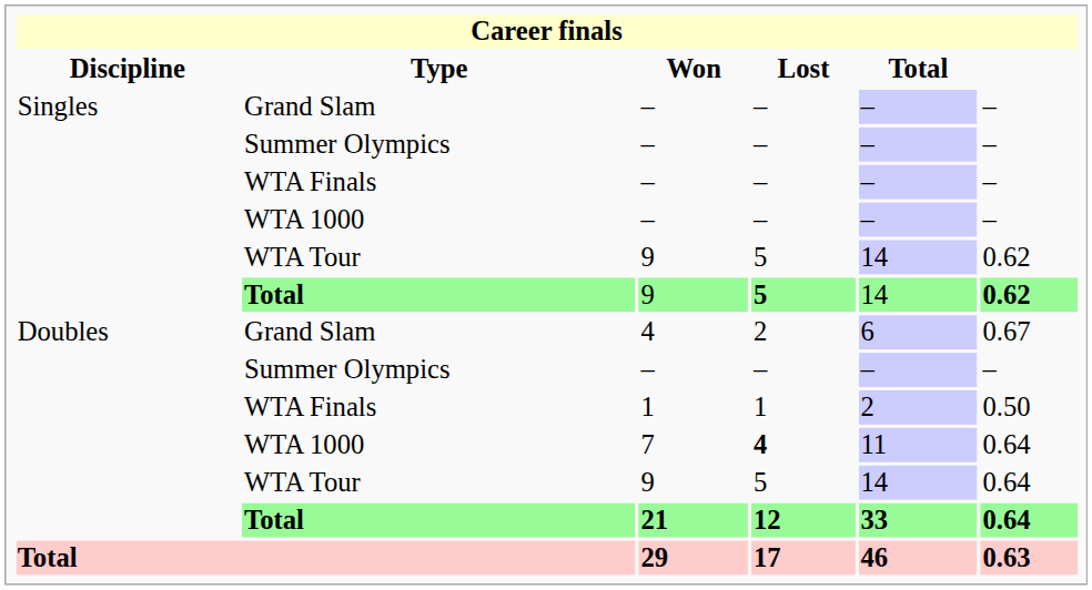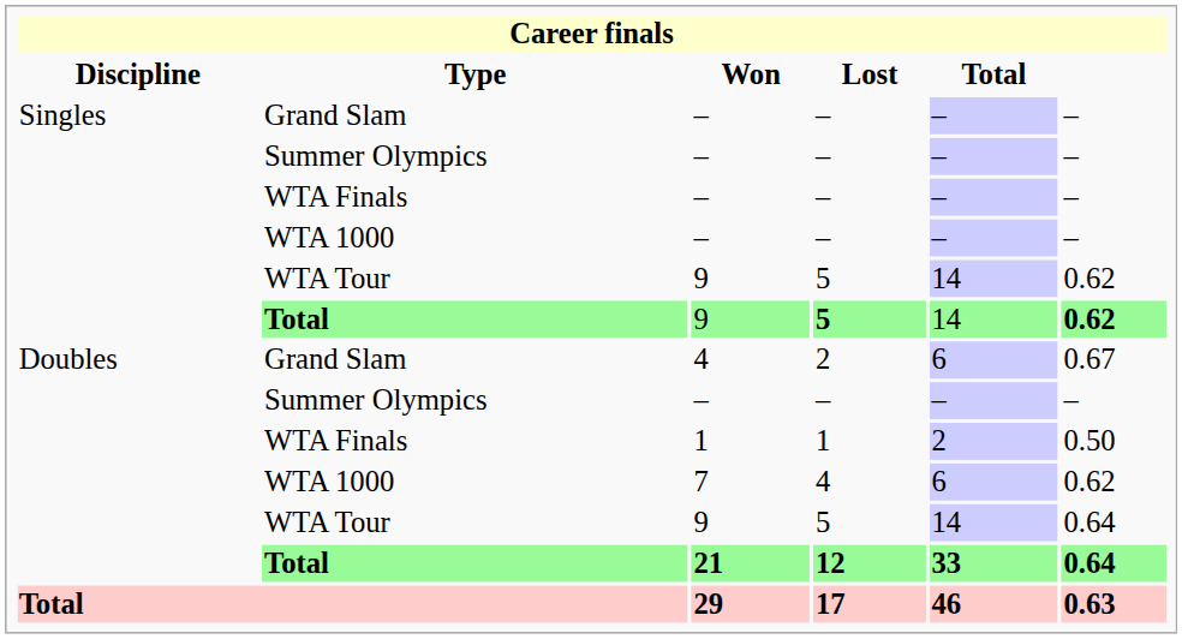7 | Lost: bold -> normal
7 | Total: 11 -> 6
7 | column 6: 0.64 -> 0.62
